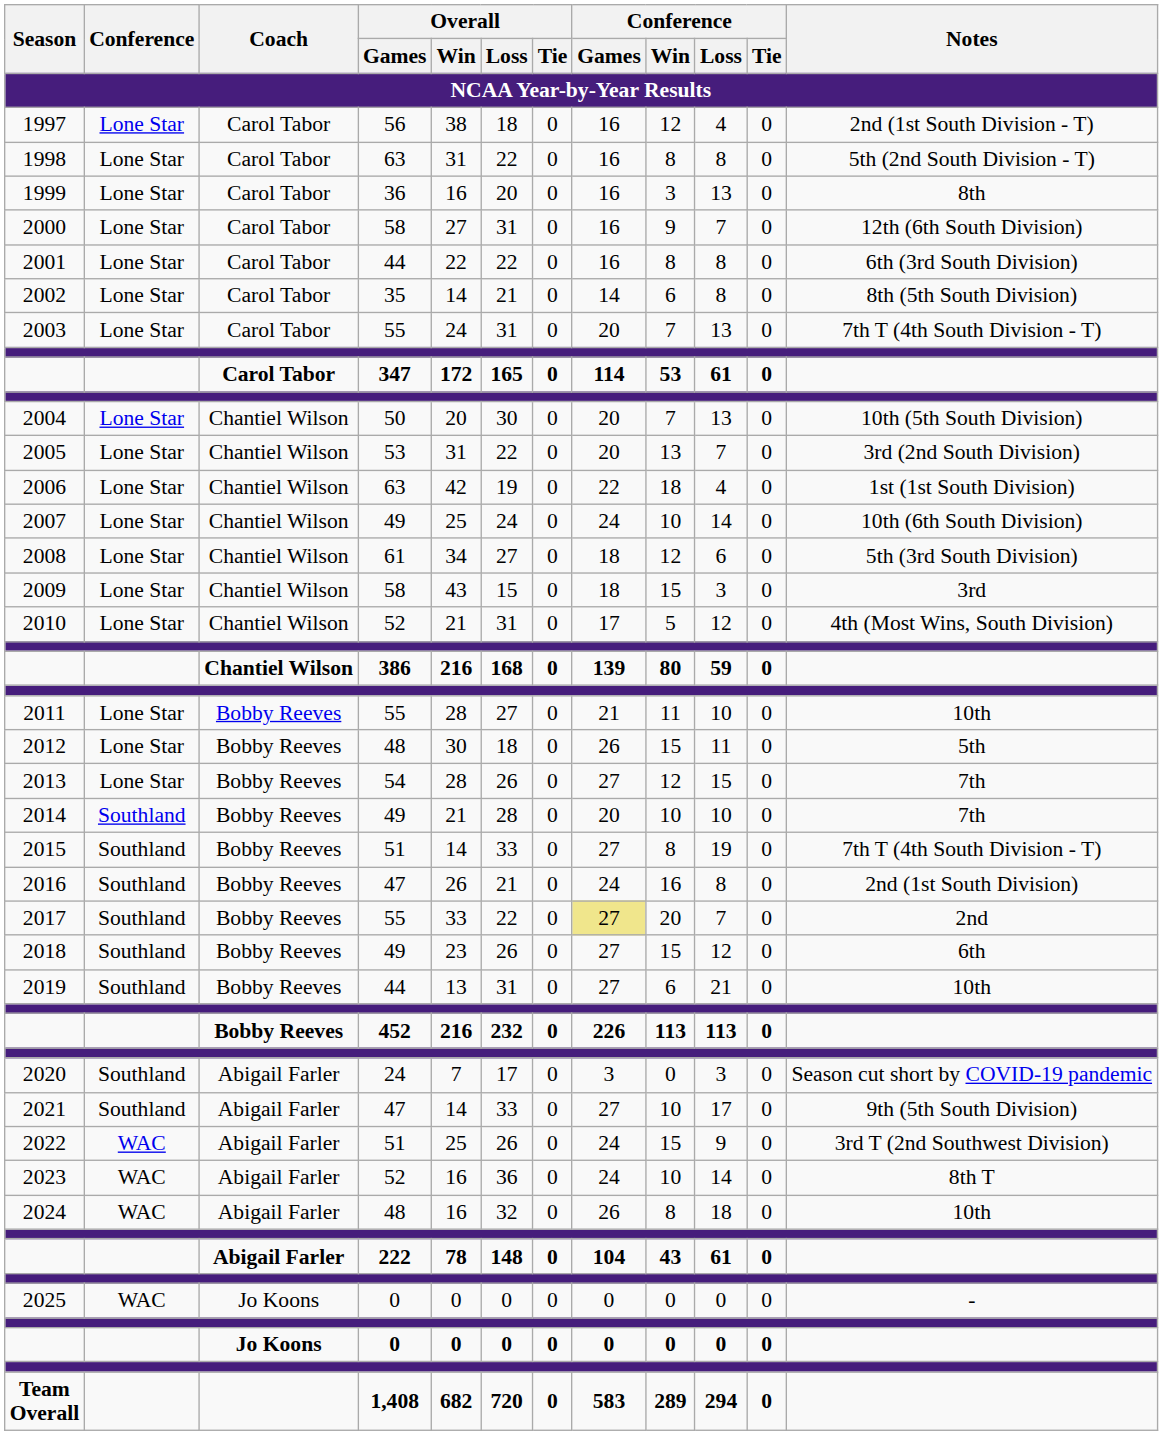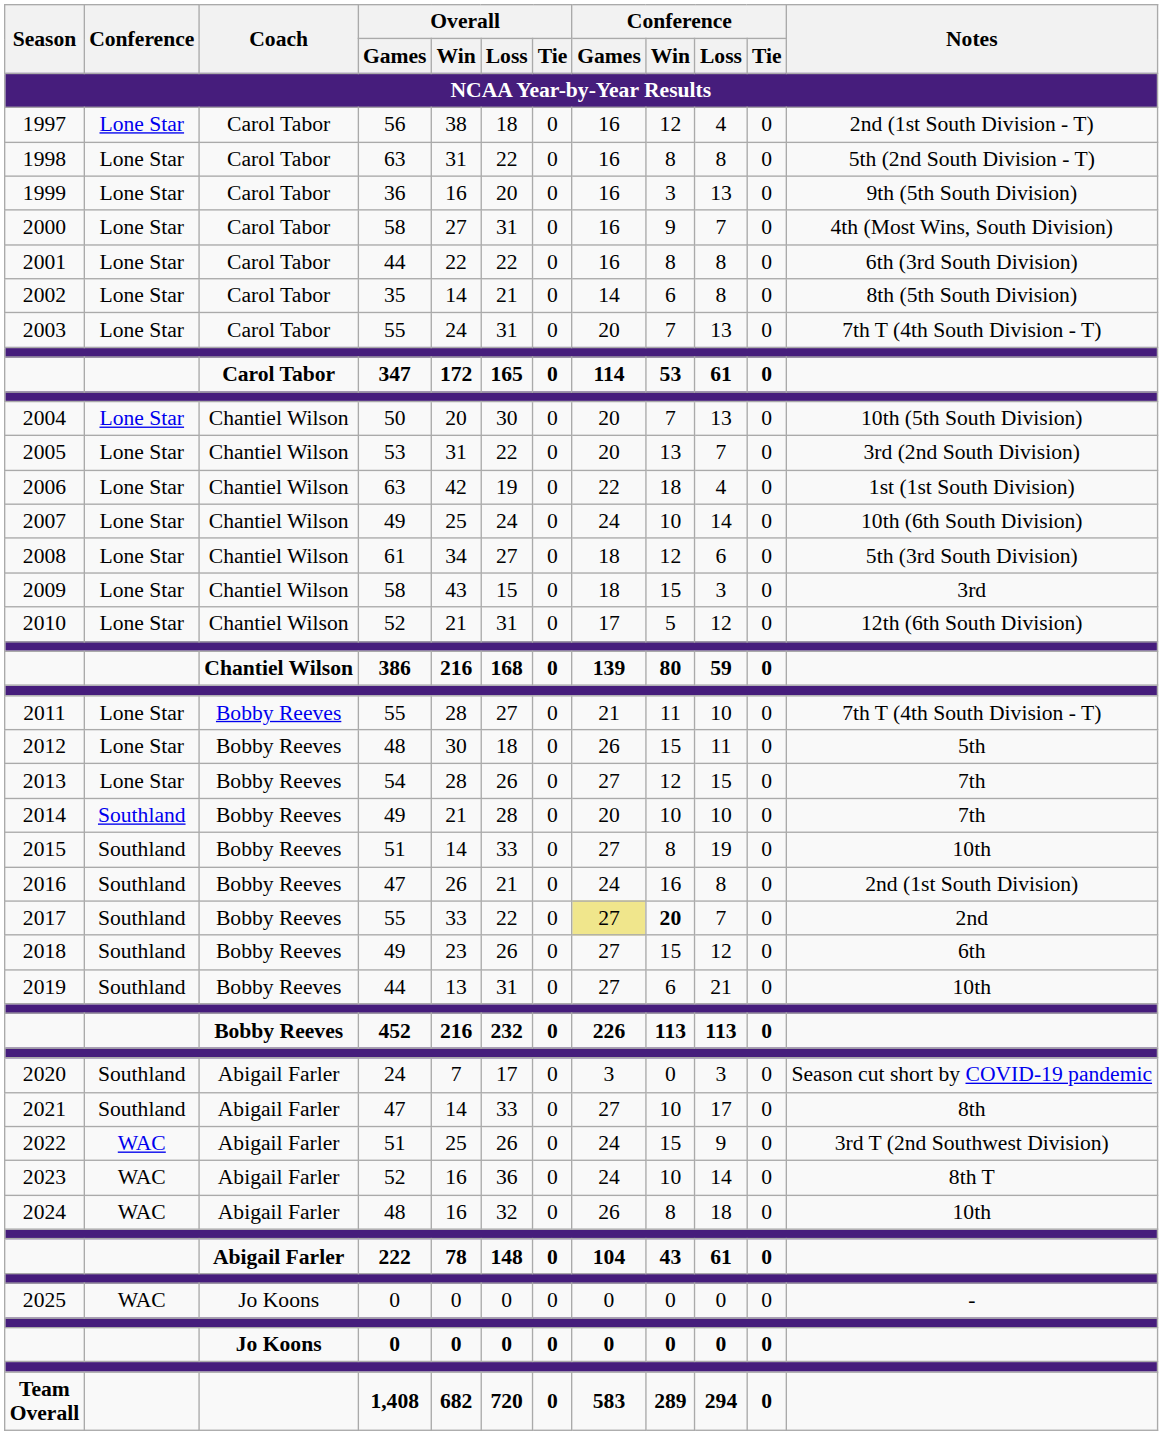1999 | Notes: 8th -> 9th (5th South Division)
2000 | Notes: 12th (6th South Division) -> 4th (Most Wins, South Division)
2010 | Notes: 4th (Most Wins, South Division) -> 12th (6th South Division)
2011 | Notes: 10th -> 7th T (4th South Division - T)
2015 | Notes: 7th T (4th South Division - T) -> 10th
2017 | Conference / Win: normal -> bold
2021 | Notes: 9th (5th South Division) -> 8th
